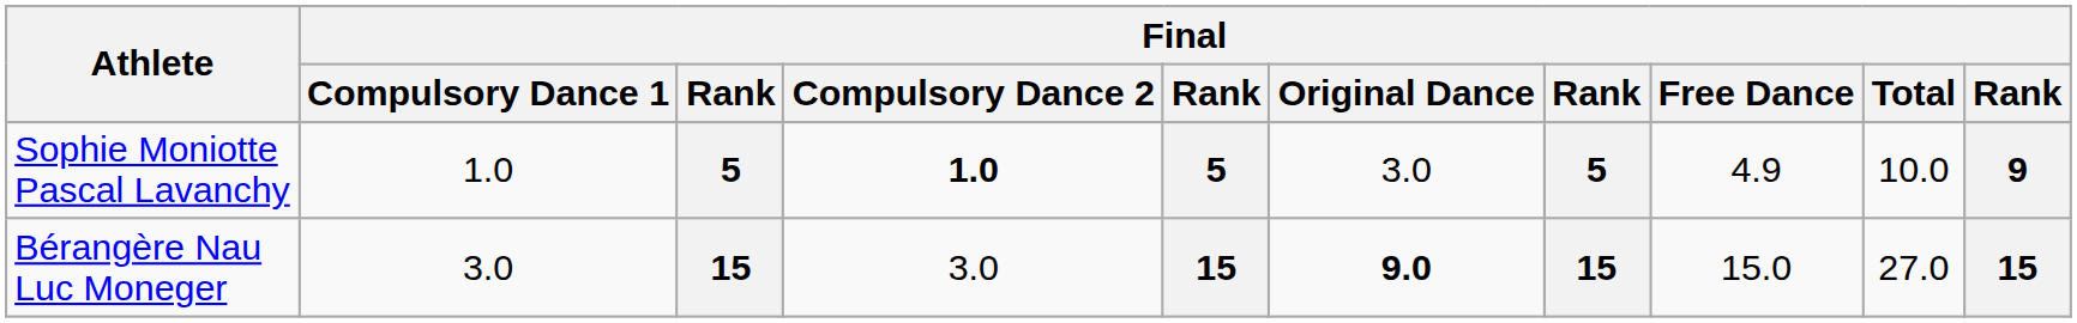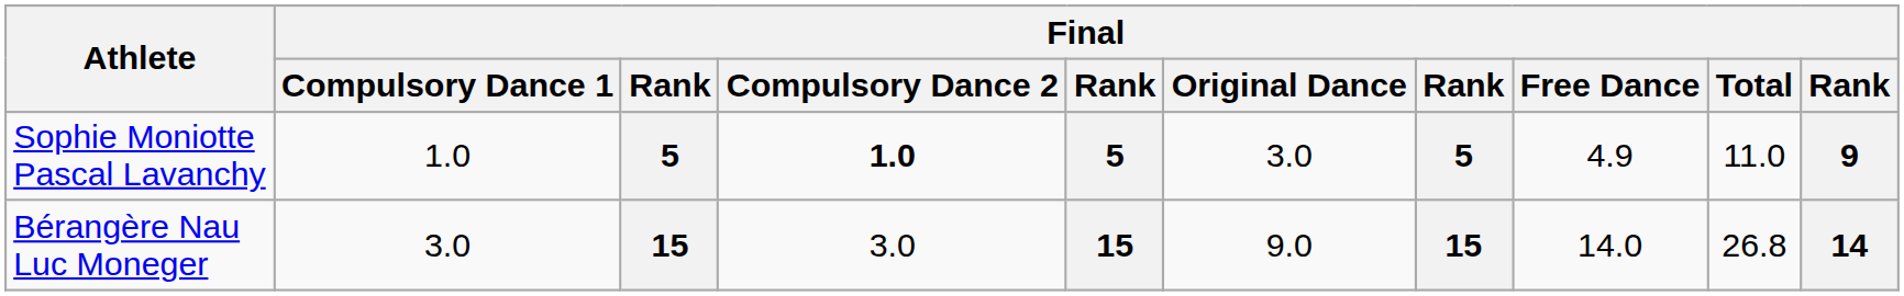Sophie Moniotte Pascal Lavanchy | Final / Total: 10.0 -> 11.0
Bérangère Nau Luc Moneger | Final / Original Dance: bold -> normal
Bérangère Nau Luc Moneger | Final / Free Dance: 15.0 -> 14.0
Bérangère Nau Luc Moneger | Final / Total: 27.0 -> 26.8
Bérangère Nau Luc Moneger | column 10: 15 -> 14
